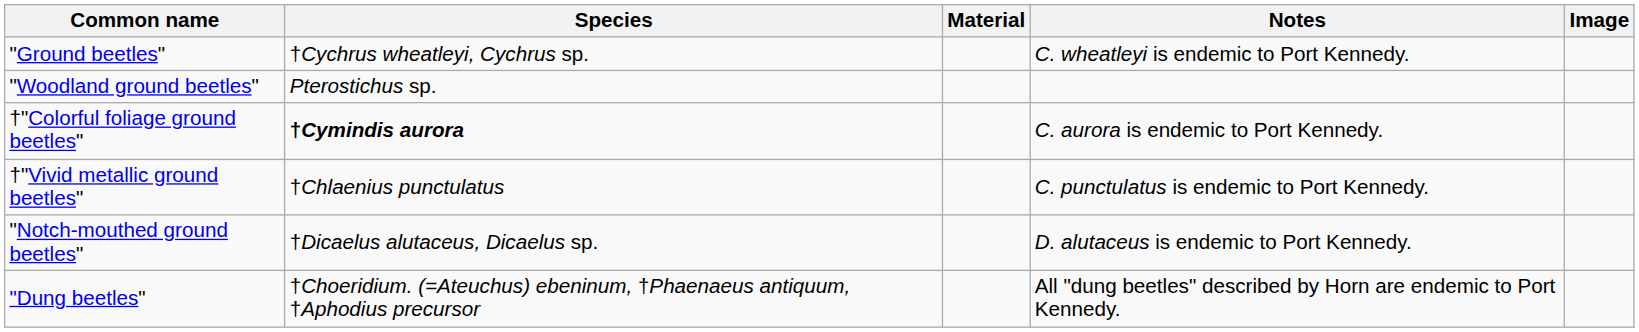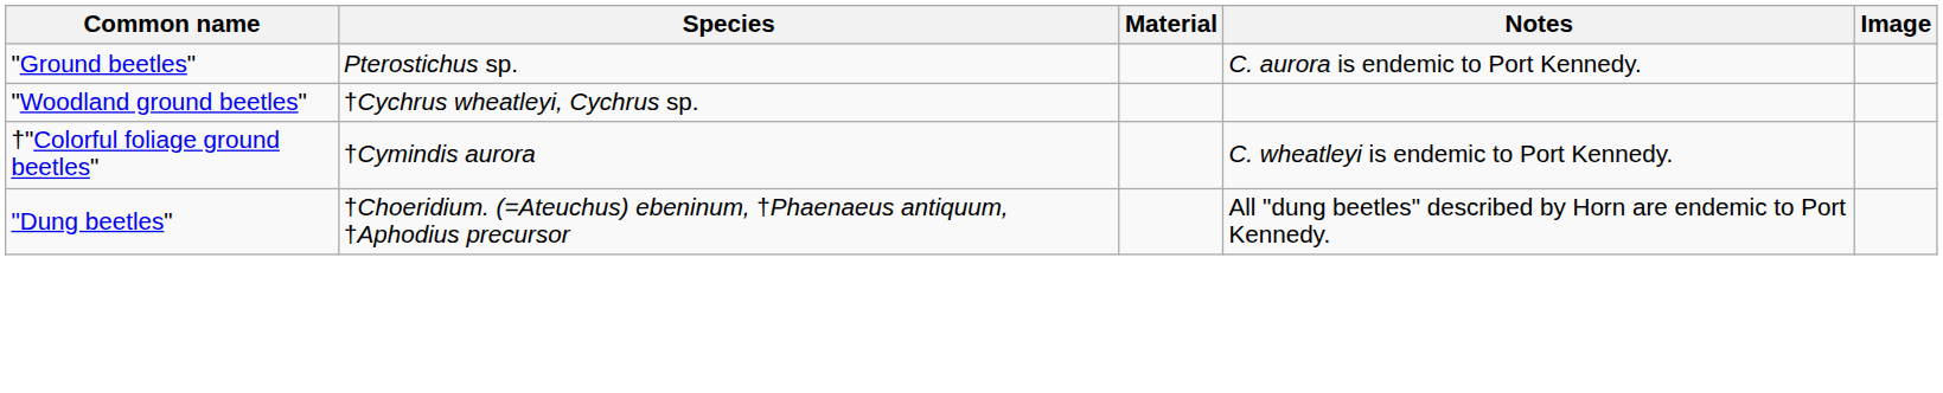"Ground beetles" | Species: †Cychrus wheatleyi, Cychrus sp. -> Pterostichus sp.
"Ground beetles" | Notes: C. wheatleyi is endemic to Port Kennedy. -> C. aurora is endemic to Port Kennedy.
"Woodland ground beetles" | Species: Pterostichus sp. -> †Cychrus wheatleyi, Cychrus sp.
†"Colorful foliage ground beetles" | Species: bold -> normal
†"Colorful foliage ground beetles" | Notes: C. aurora is endemic to Port Kennedy. -> C. wheatleyi is endemic to Port Kennedy.
- row: †"Vivid metallic ground beetles" | †Chlaenius punctulatus | C. punctulatus is endemic to Port Kennedy.
- row: "Notch-mouthed ground beetles" | †Dicaelus alutaceus, Dicaelus sp. | D. alutaceus is endemic to Port Kennedy.
